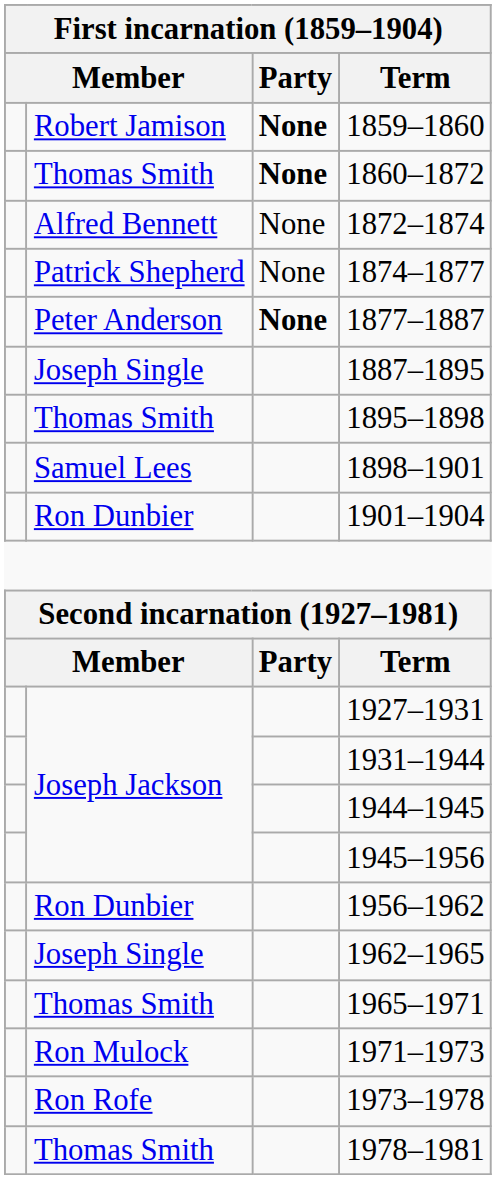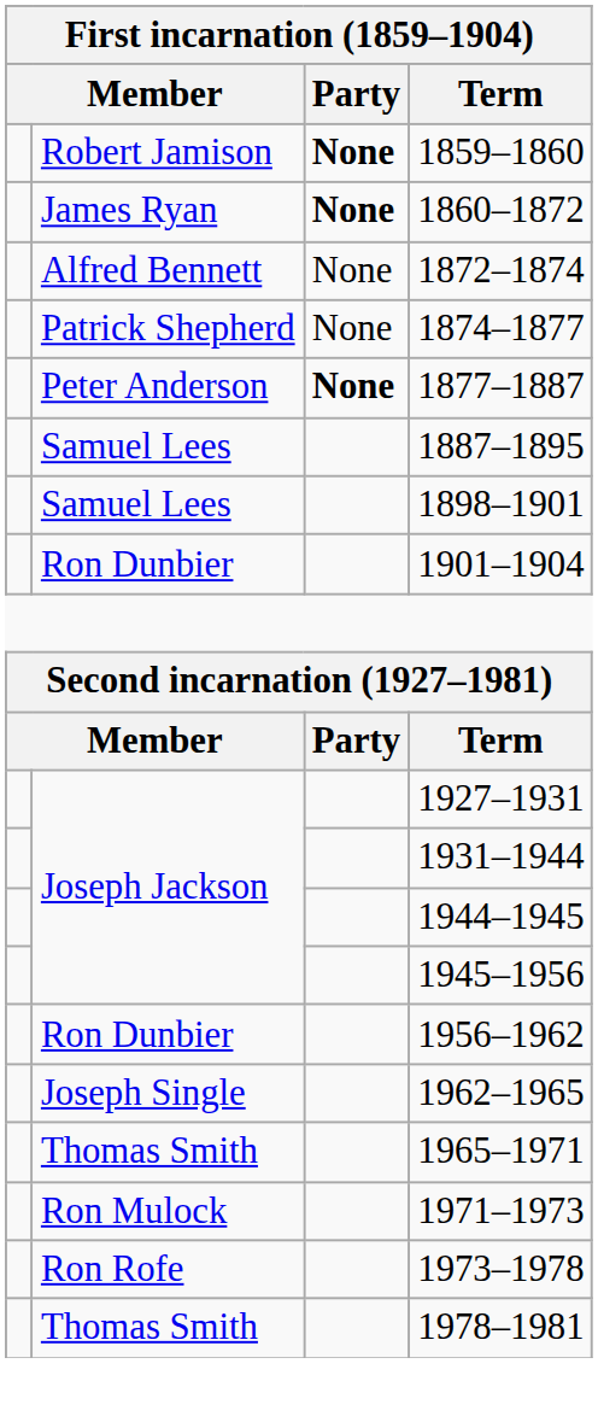1860–1872 | column 2: Thomas Smith -> James Ryan
1887–1895 | column 2: Joseph Single -> Samuel Lees
- row: Thomas Smith | 1895–1898
